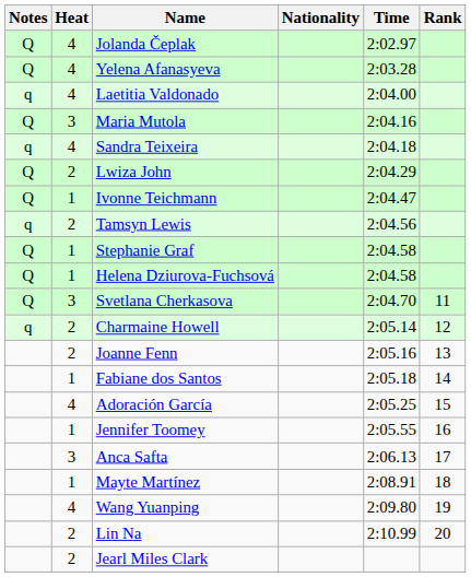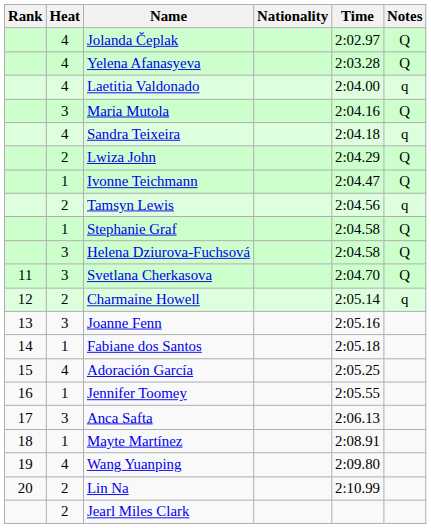columns swapped: Rank <-> Notes
Helena Dziurova-Fuchsová | Heat: 1 -> 3
Joanne Fenn | Heat: 2 -> 3
